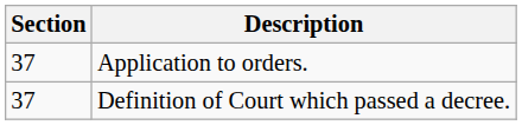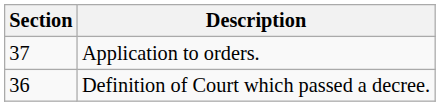Definition of Court which passed a decree. | Section: 37 -> 36
